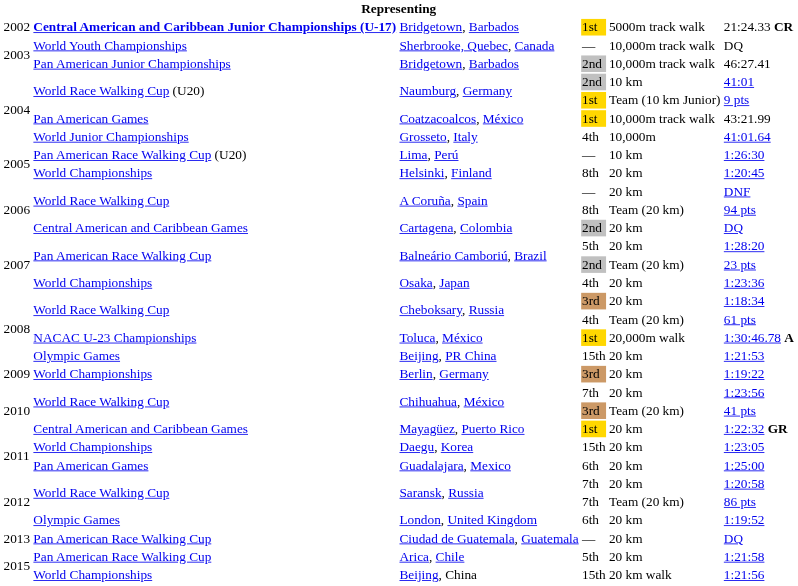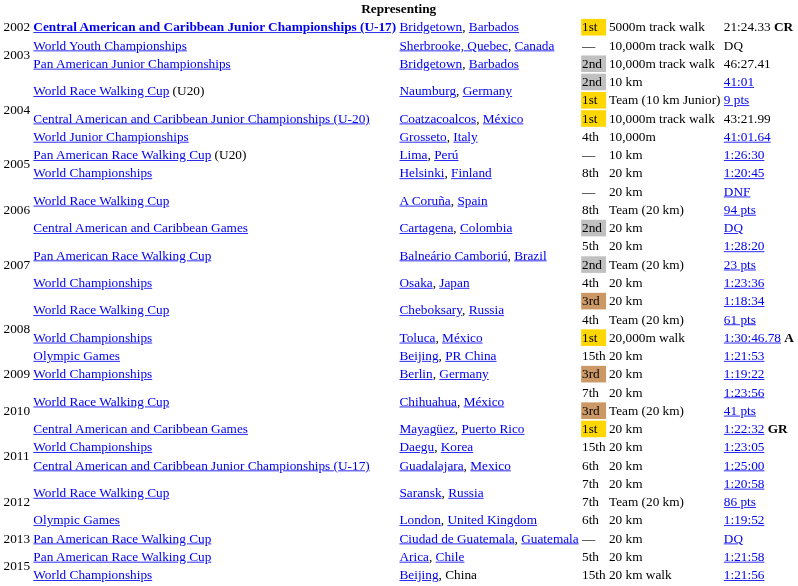Coatzacoalcos, México | column 2: Pan American Games -> Central American and Caribbean Junior Championships (U-20)
Toluca, México | column 2: NACAC U-23 Championships -> World Championships
Guadalajara, Mexico | column 2: Pan American Games -> Central American and Caribbean Junior Championships (U-17)
